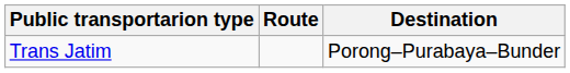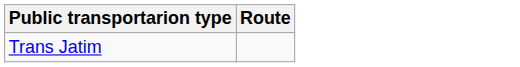- column: Destination | Porong–Purabaya–Bunder
